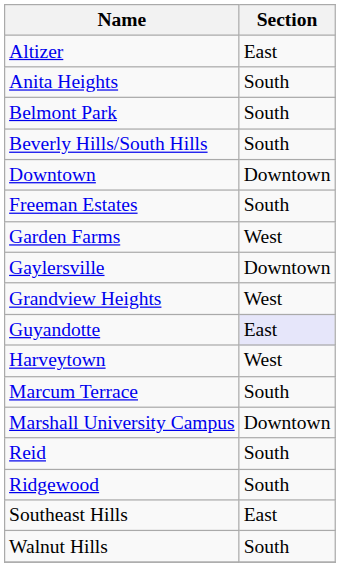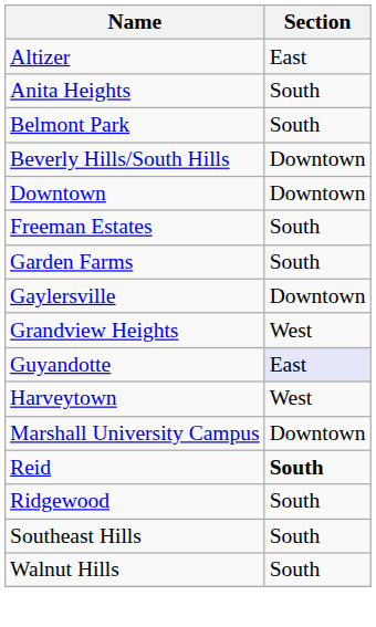Beverly Hills/South Hills | Section: South -> Downtown
Garden Farms | Section: West -> South
- row: Marcum Terrace | South
Reid | Section: normal -> bold
Southeast Hills | Section: East -> South
